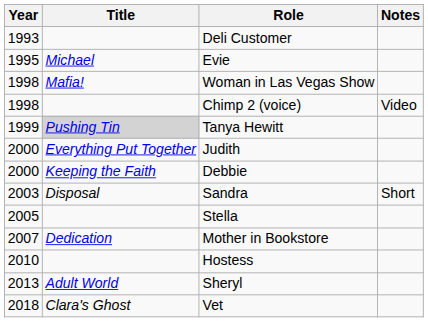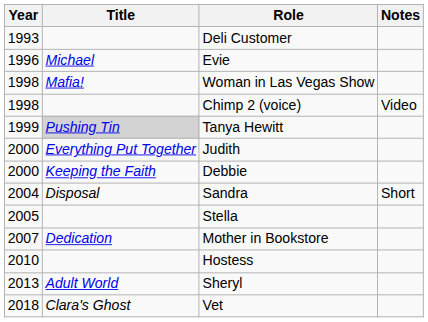Evie | Year: 1995 -> 1996
Sandra | Year: 2003 -> 2004
